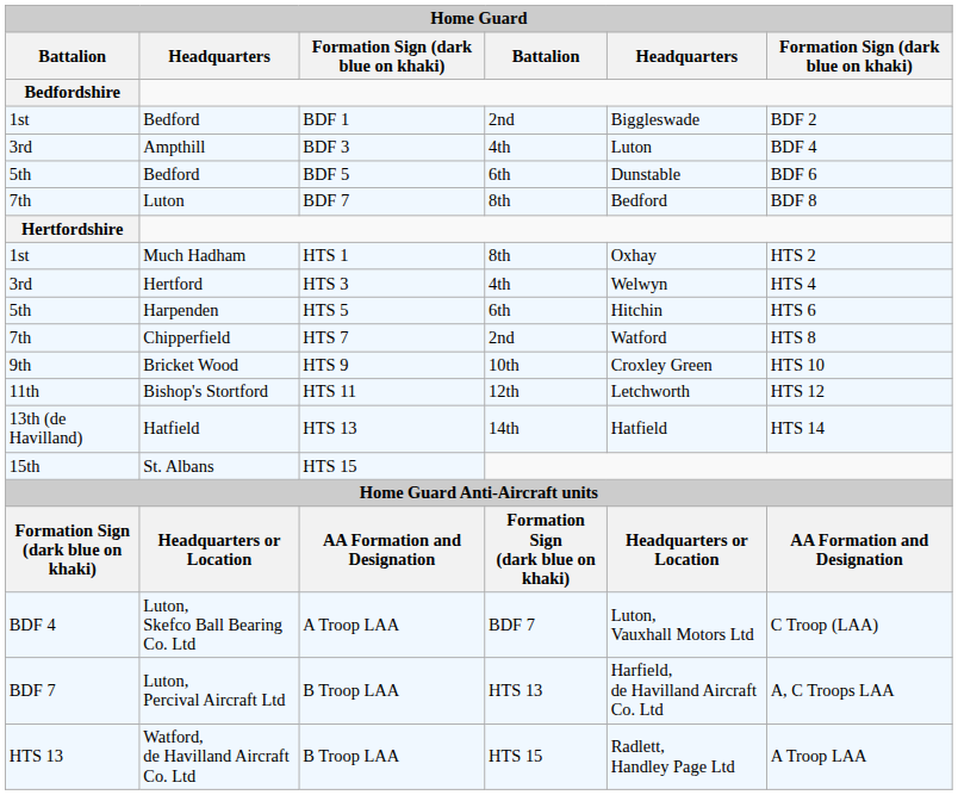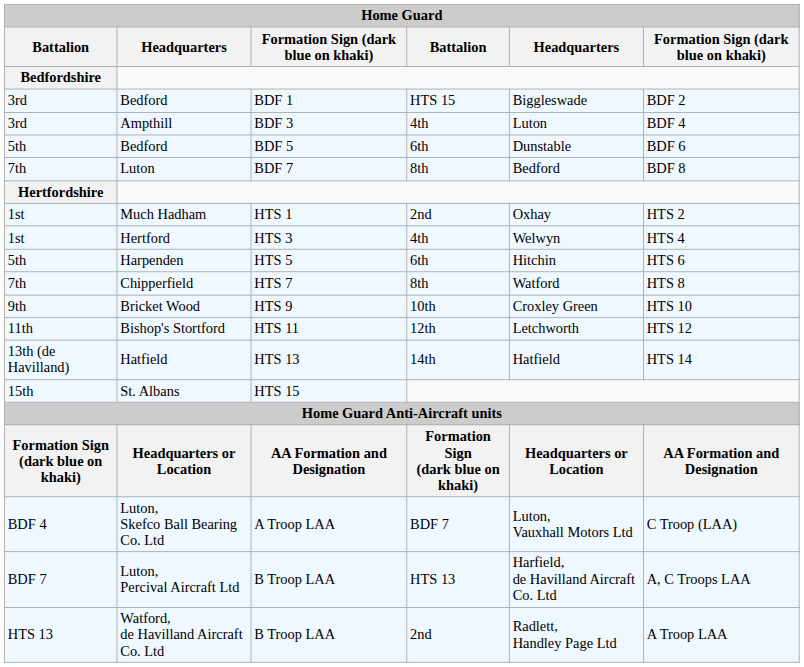Bedford / BDF 1 | Battalion / Bedfordshire: 1st -> 3rd
Bedford / BDF 1 | Battalion: 2nd -> HTS 15
Much Hadham | Battalion: 8th -> 2nd
Hertford | Battalion / Bedfordshire: 3rd -> 1st
Chipperfield | Battalion: 2nd -> 8th
Watford, de Havilland Aircraft Co. Ltd | Battalion: HTS 15 -> 2nd
